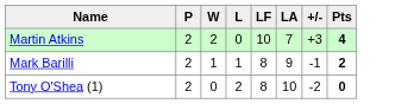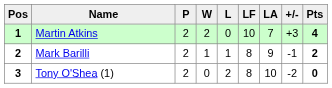+ column: Pos | 1 | 2 | 3
